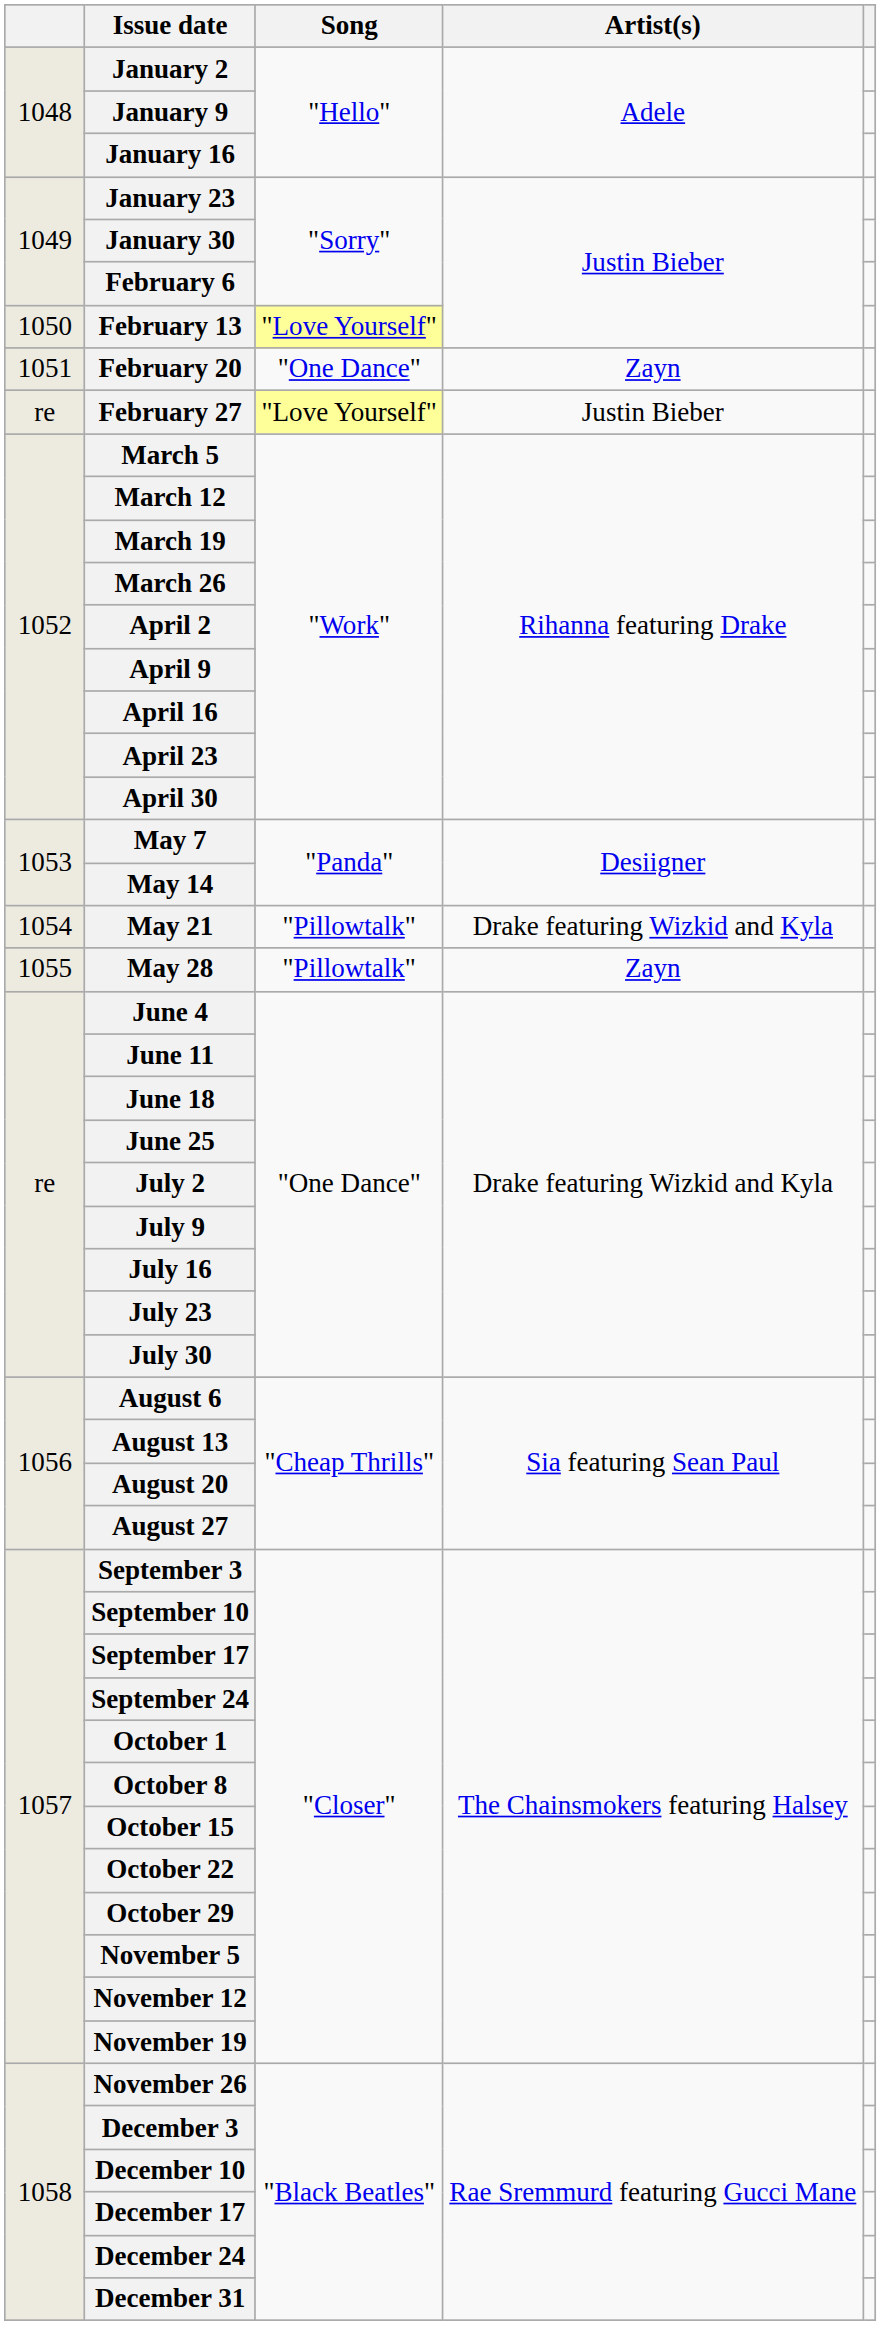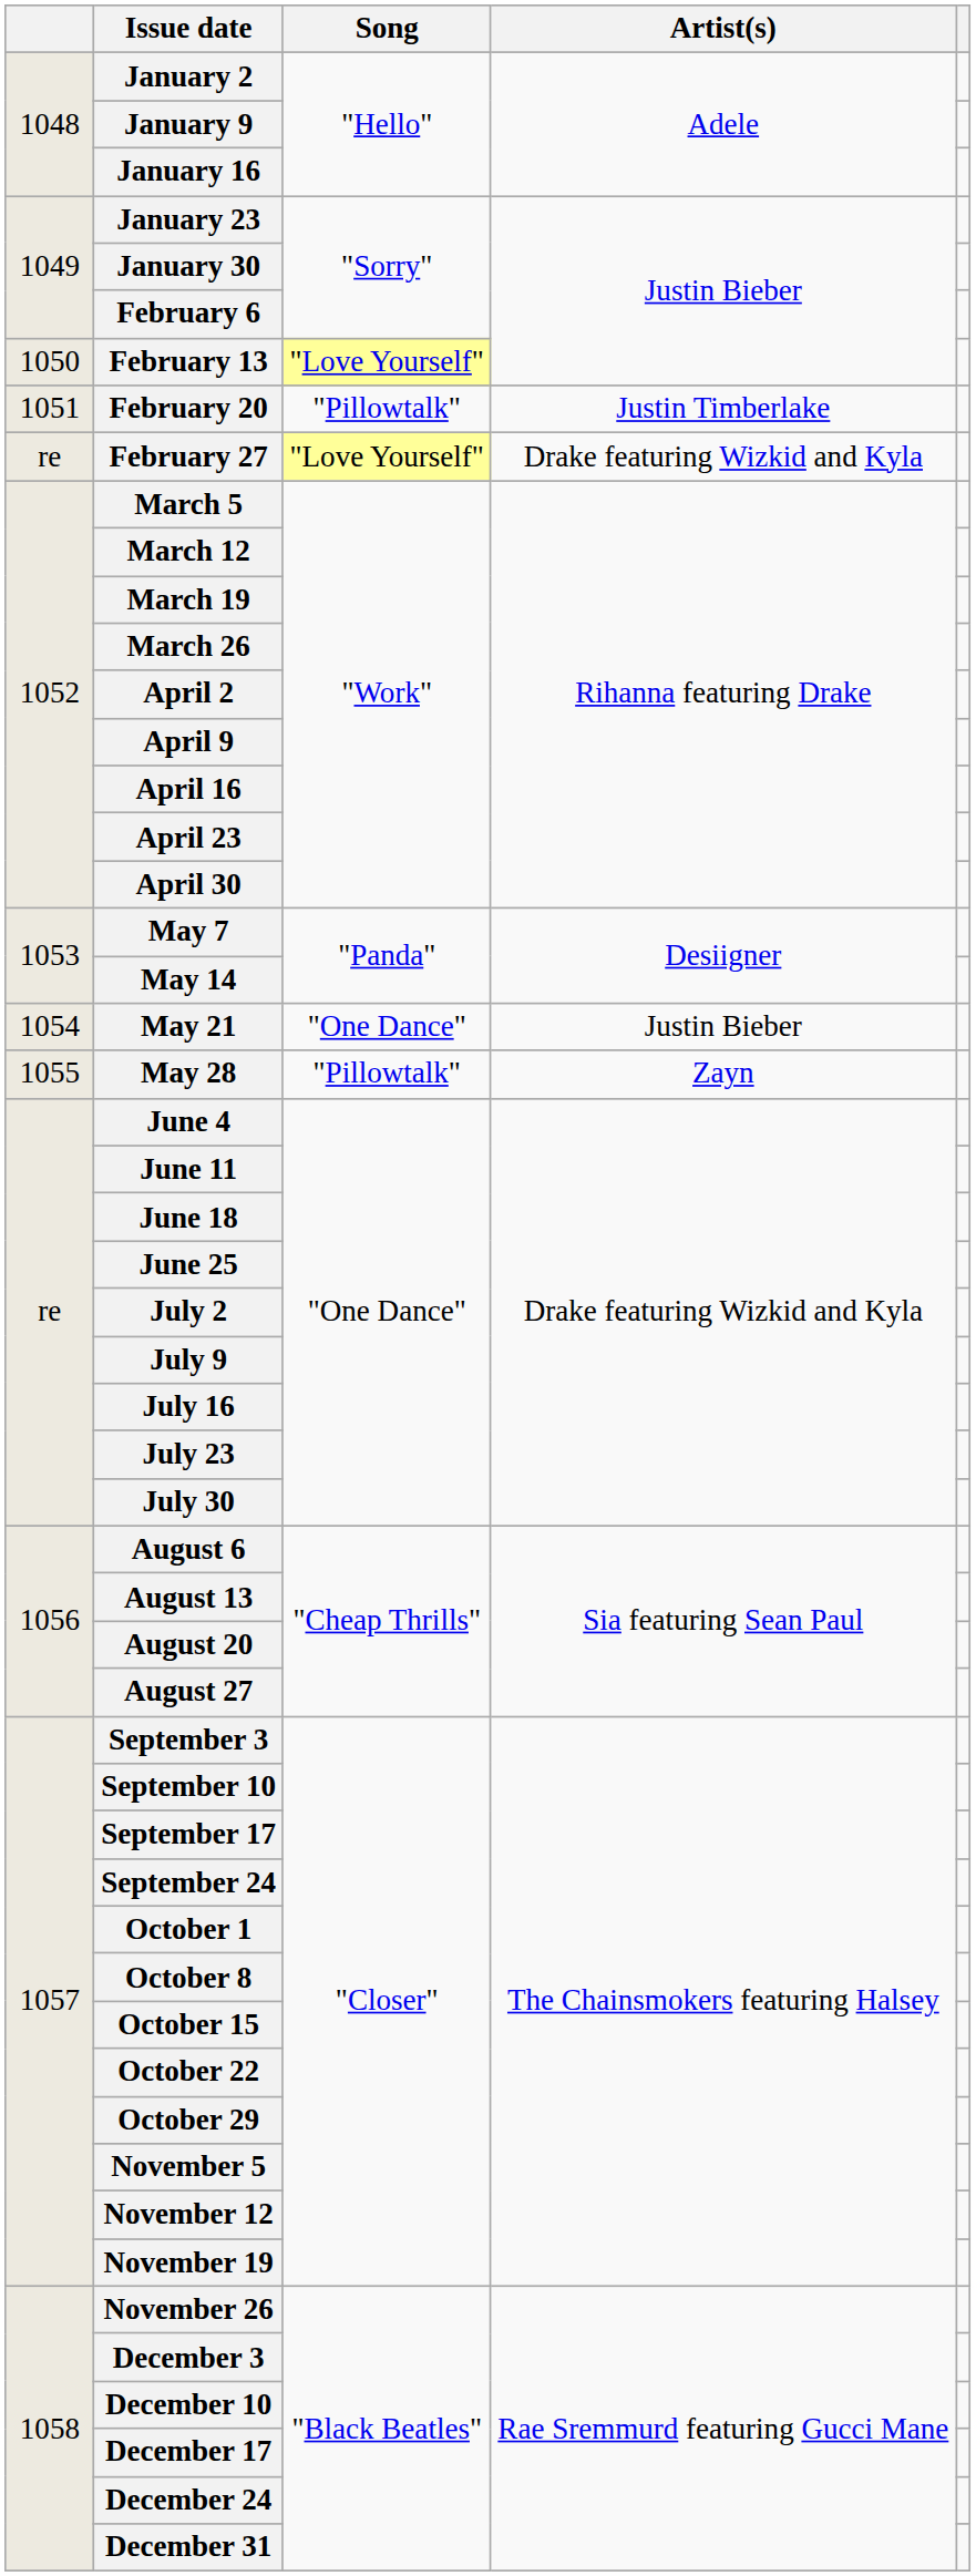February 20 | Song: "One Dance" -> "Pillowtalk"
February 20 | Artist(s): Zayn -> Justin Timberlake
February 27 | Artist(s): Justin Bieber -> Drake featuring Wizkid and Kyla
May 21 | Song: "Pillowtalk" -> "One Dance"
May 21 | Artist(s): Drake featuring Wizkid and Kyla -> Justin Bieber
